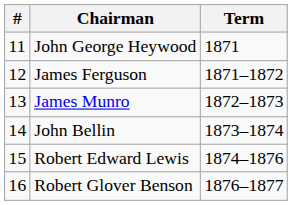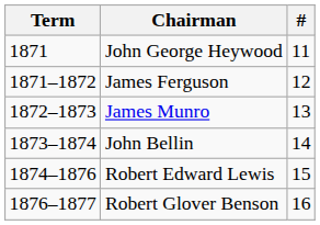columns swapped: # <-> Term
